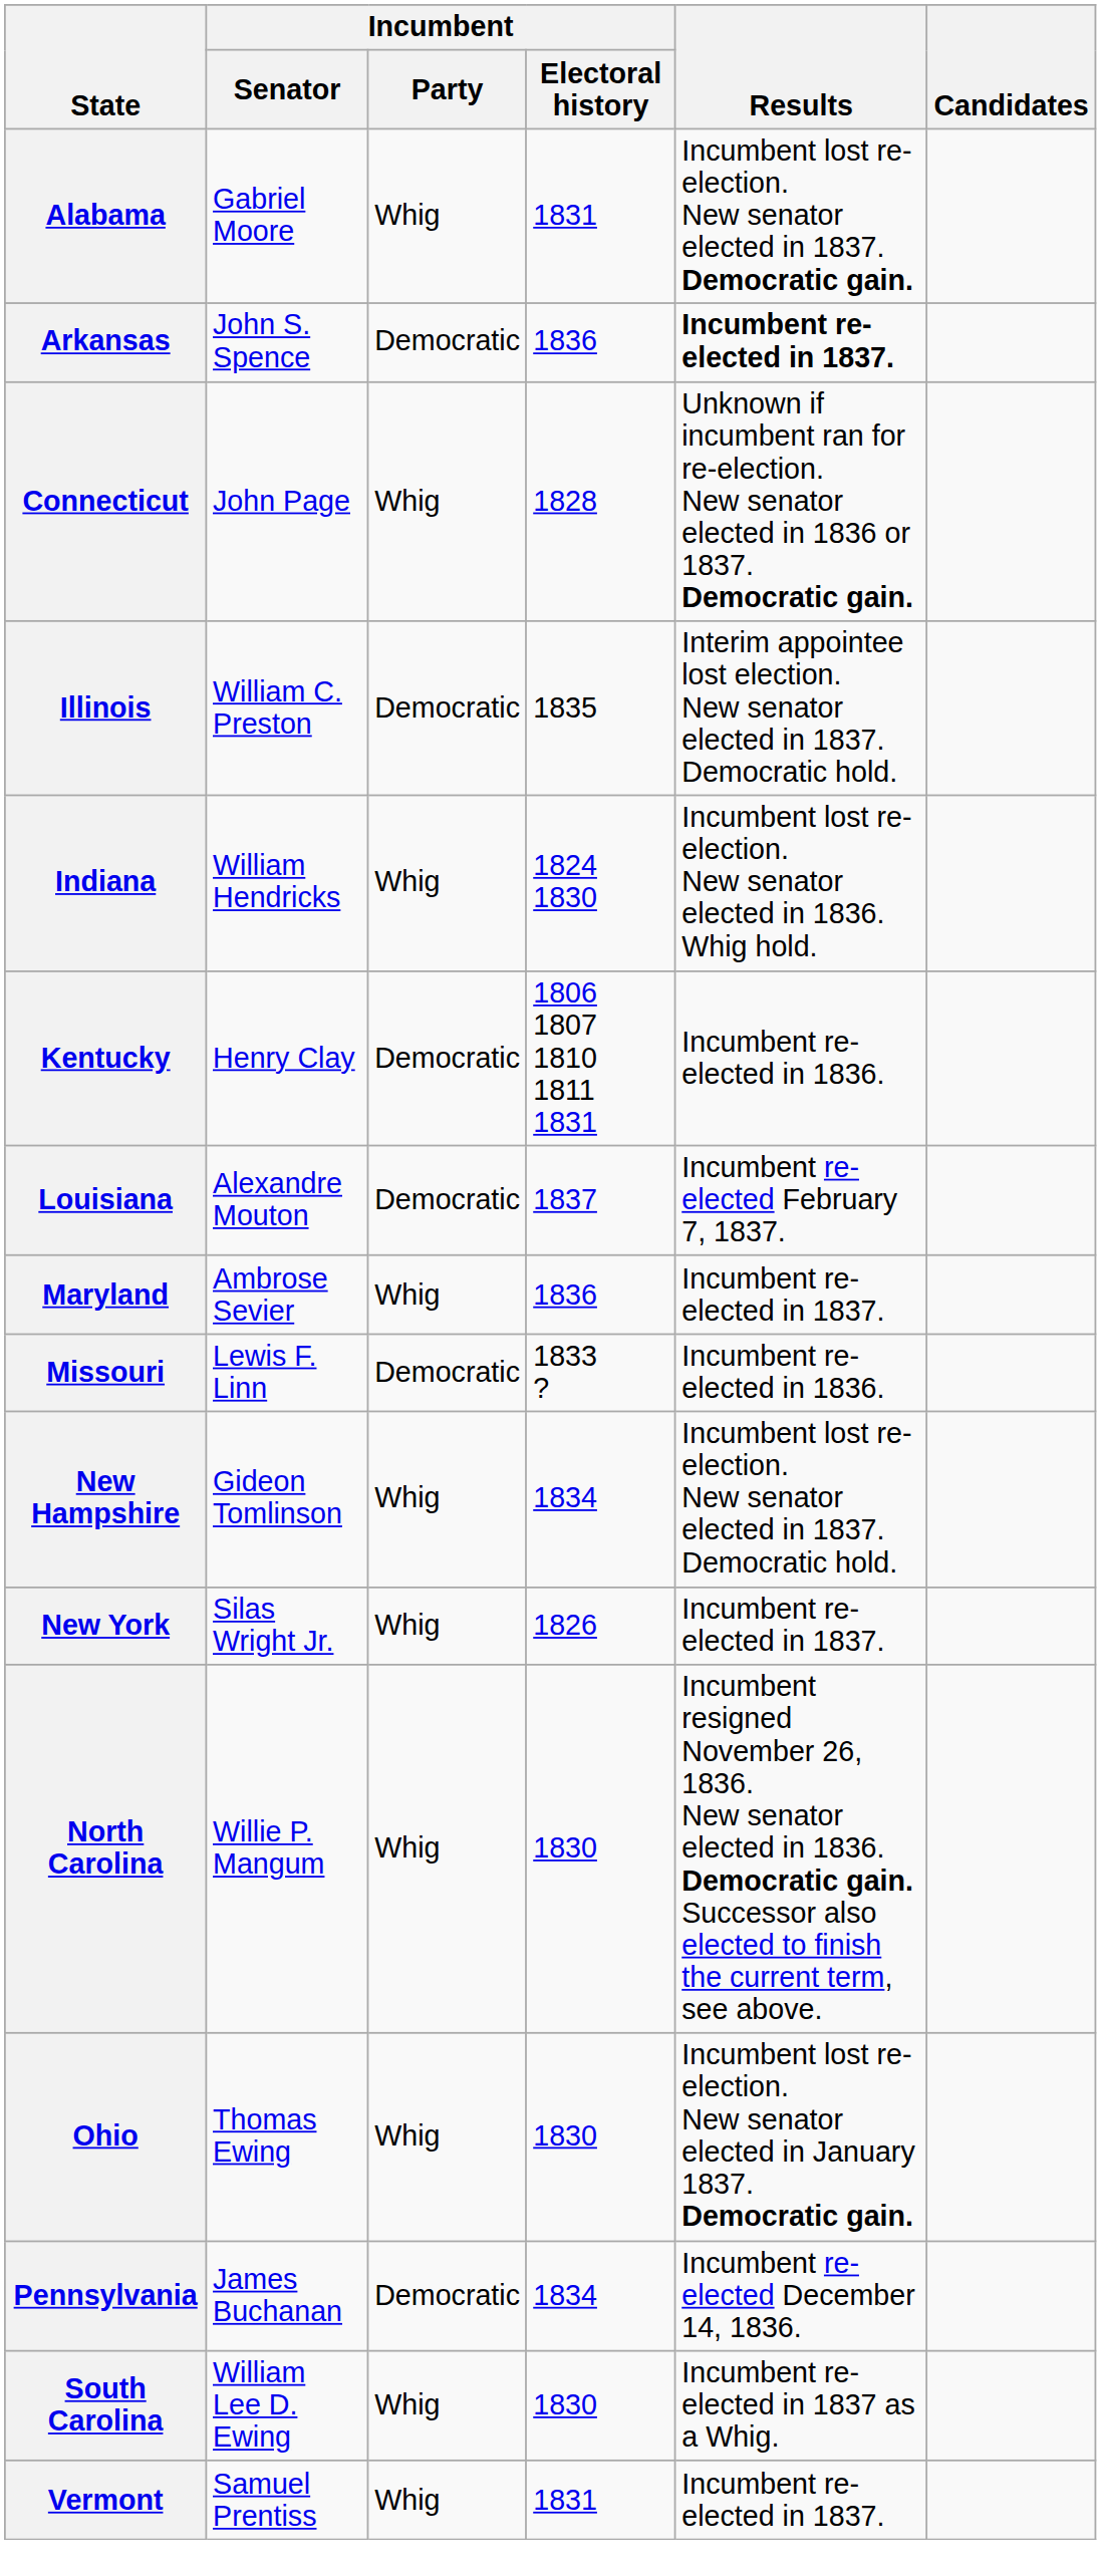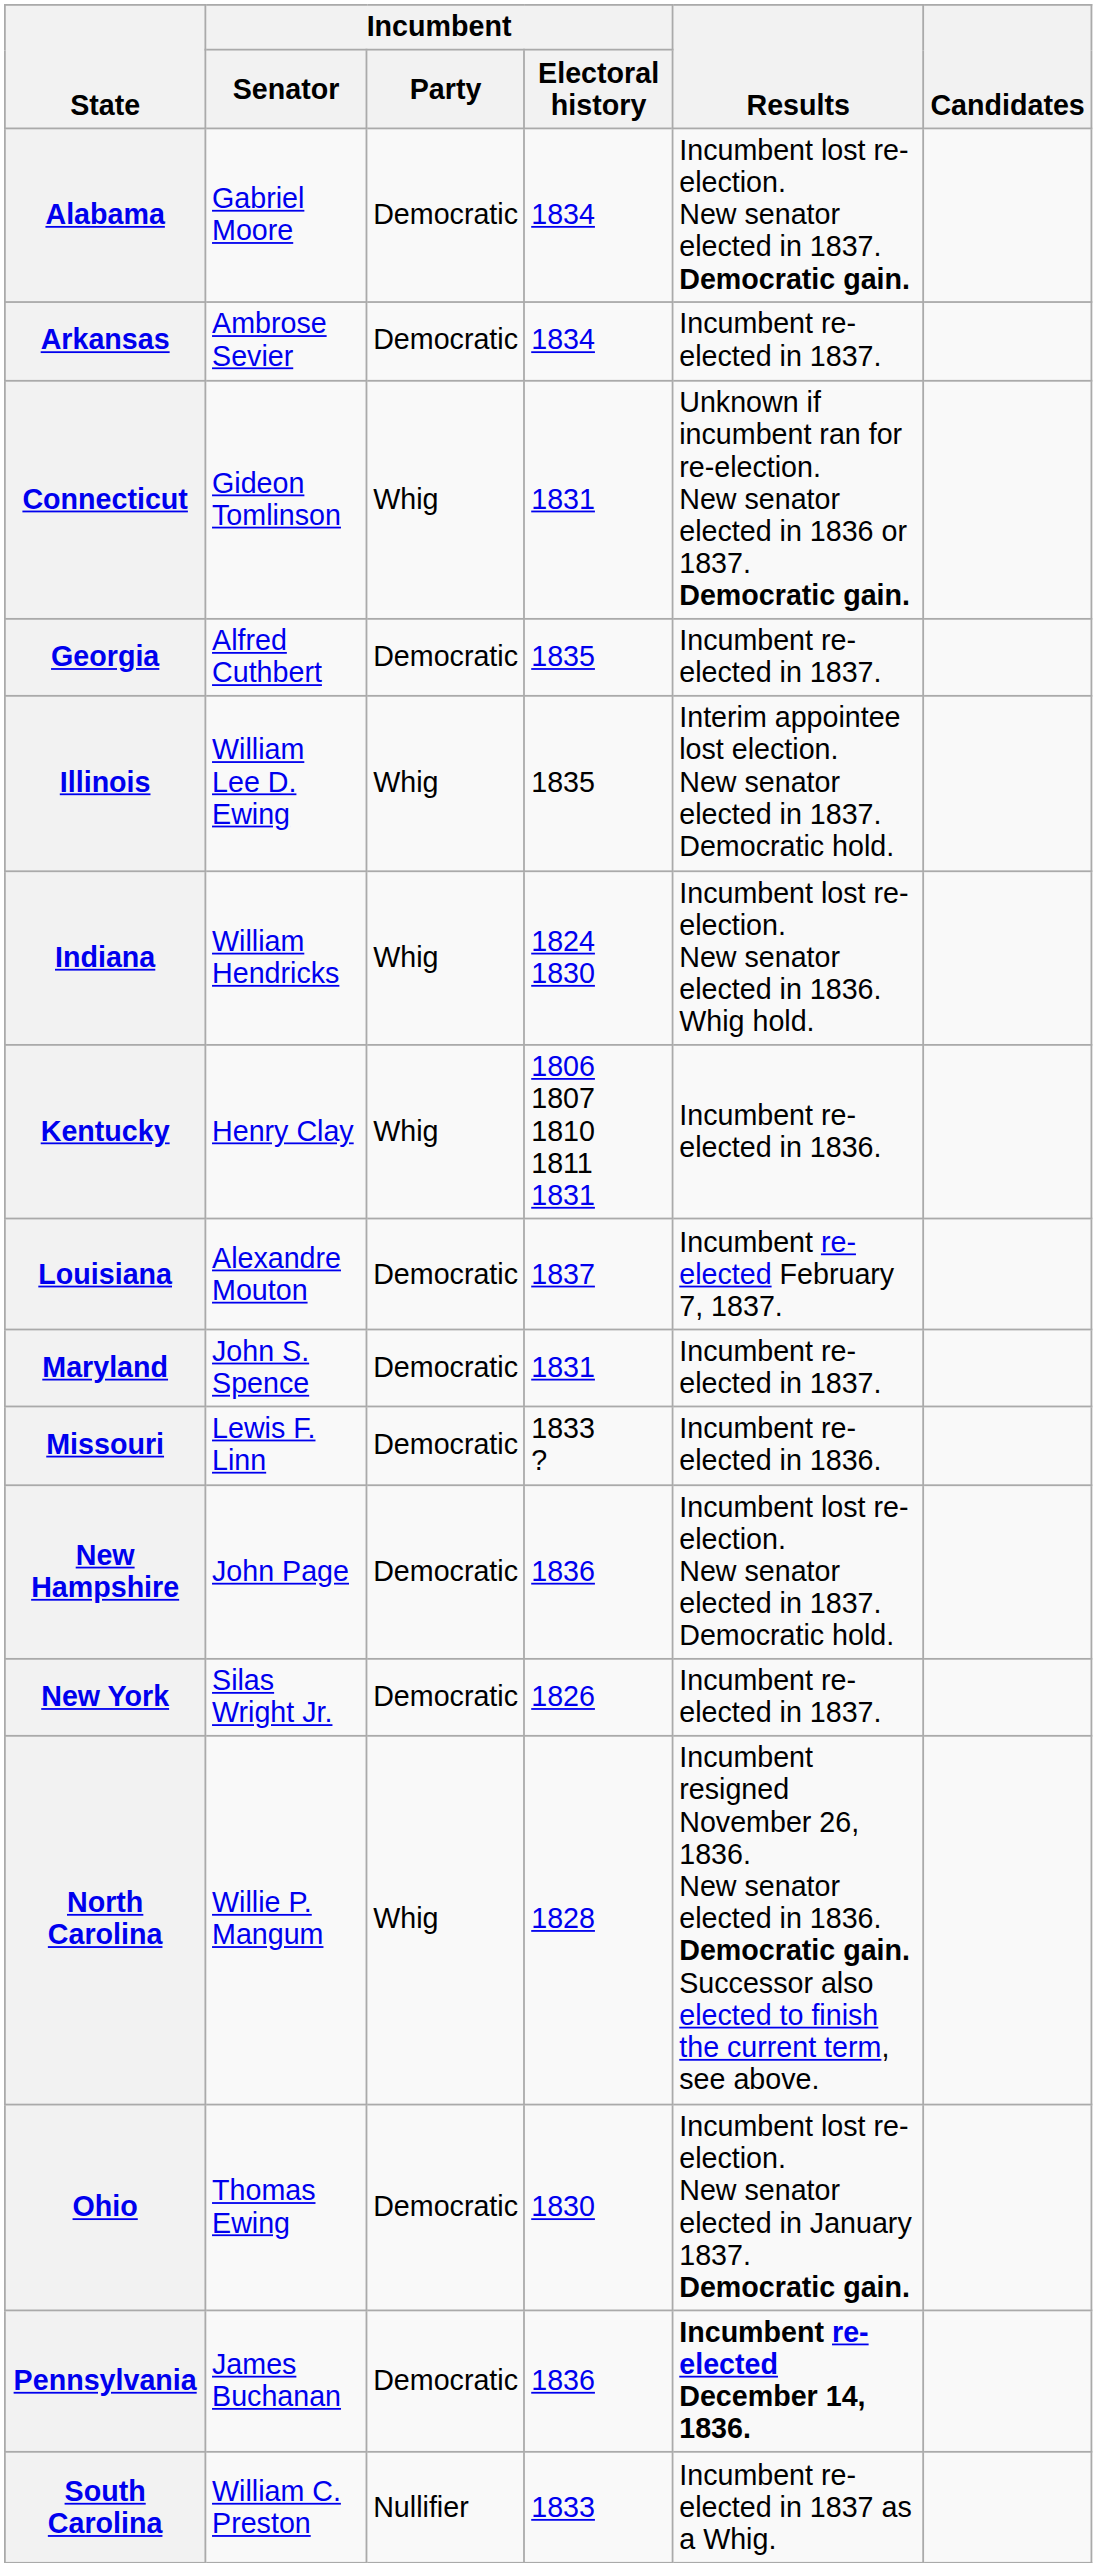Alabama | Incumbent / Party: Whig -> Democratic
Alabama | Incumbent / Electoral history: 1831 -> 1834
Arkansas | Incumbent / Senator: John S. Spence -> Ambrose Sevier
Arkansas | Incumbent / Electoral history: 1836 -> 1834
Arkansas | Results: bold -> normal
Connecticut | Incumbent / Senator: John Page -> Gideon Tomlinson
Connecticut | Incumbent / Electoral history: 1828 -> 1831
+ row: Georgia | Alfred Cuthbert | Democratic | 1835 | Incumbent re-elected in 1837.
Illinois | Incumbent / Senator: William C. Preston -> William Lee D. Ewing
Illinois | Incumbent / Party: Democratic -> Whig
Kentucky | Incumbent / Party: Democratic -> Whig
Maryland | Incumbent / Senator: Ambrose Sevier -> John S. Spence
Maryland | Incumbent / Party: Whig -> Democratic
Maryland | Incumbent / Electoral history: 1836 -> 1831
New Hampshire | Incumbent / Senator: Gideon Tomlinson -> John Page
New Hampshire | Incumbent / Party: Whig -> Democratic
New Hampshire | Incumbent / Electoral history: 1834 -> 1836
New York | Incumbent / Party: Whig -> Democratic
North Carolina | Incumbent / Electoral history: 1830 -> 1828
Ohio | Incumbent / Party: Whig -> Democratic
Pennsylvania | Incumbent / Electoral history: 1834 -> 1836
Pennsylvania | Results: normal -> bold
South Carolina | Incumbent / Senator: William Lee D. Ewing -> William C. Preston
South Carolina | Incumbent / Party: Whig -> Nullifier
South Carolina | Incumbent / Electoral history: 1830 -> 1833
- row: Vermont | Samuel Prentiss | Whig | 1831 | Incumbent re-elected in 1837.
